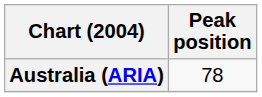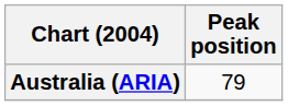Australia (ARIA) | Peak position: 78 -> 79
